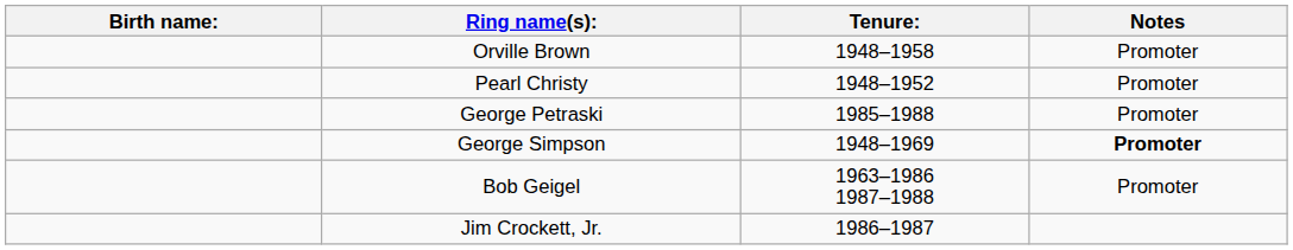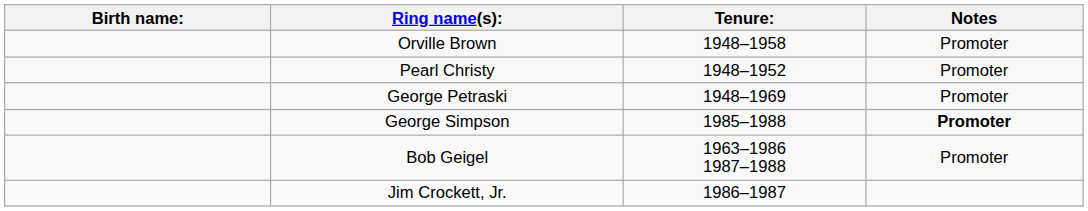George Petraski | Tenure:: 1985–1988 -> 1948–1969
George Simpson | Tenure:: 1948–1969 -> 1985–1988
